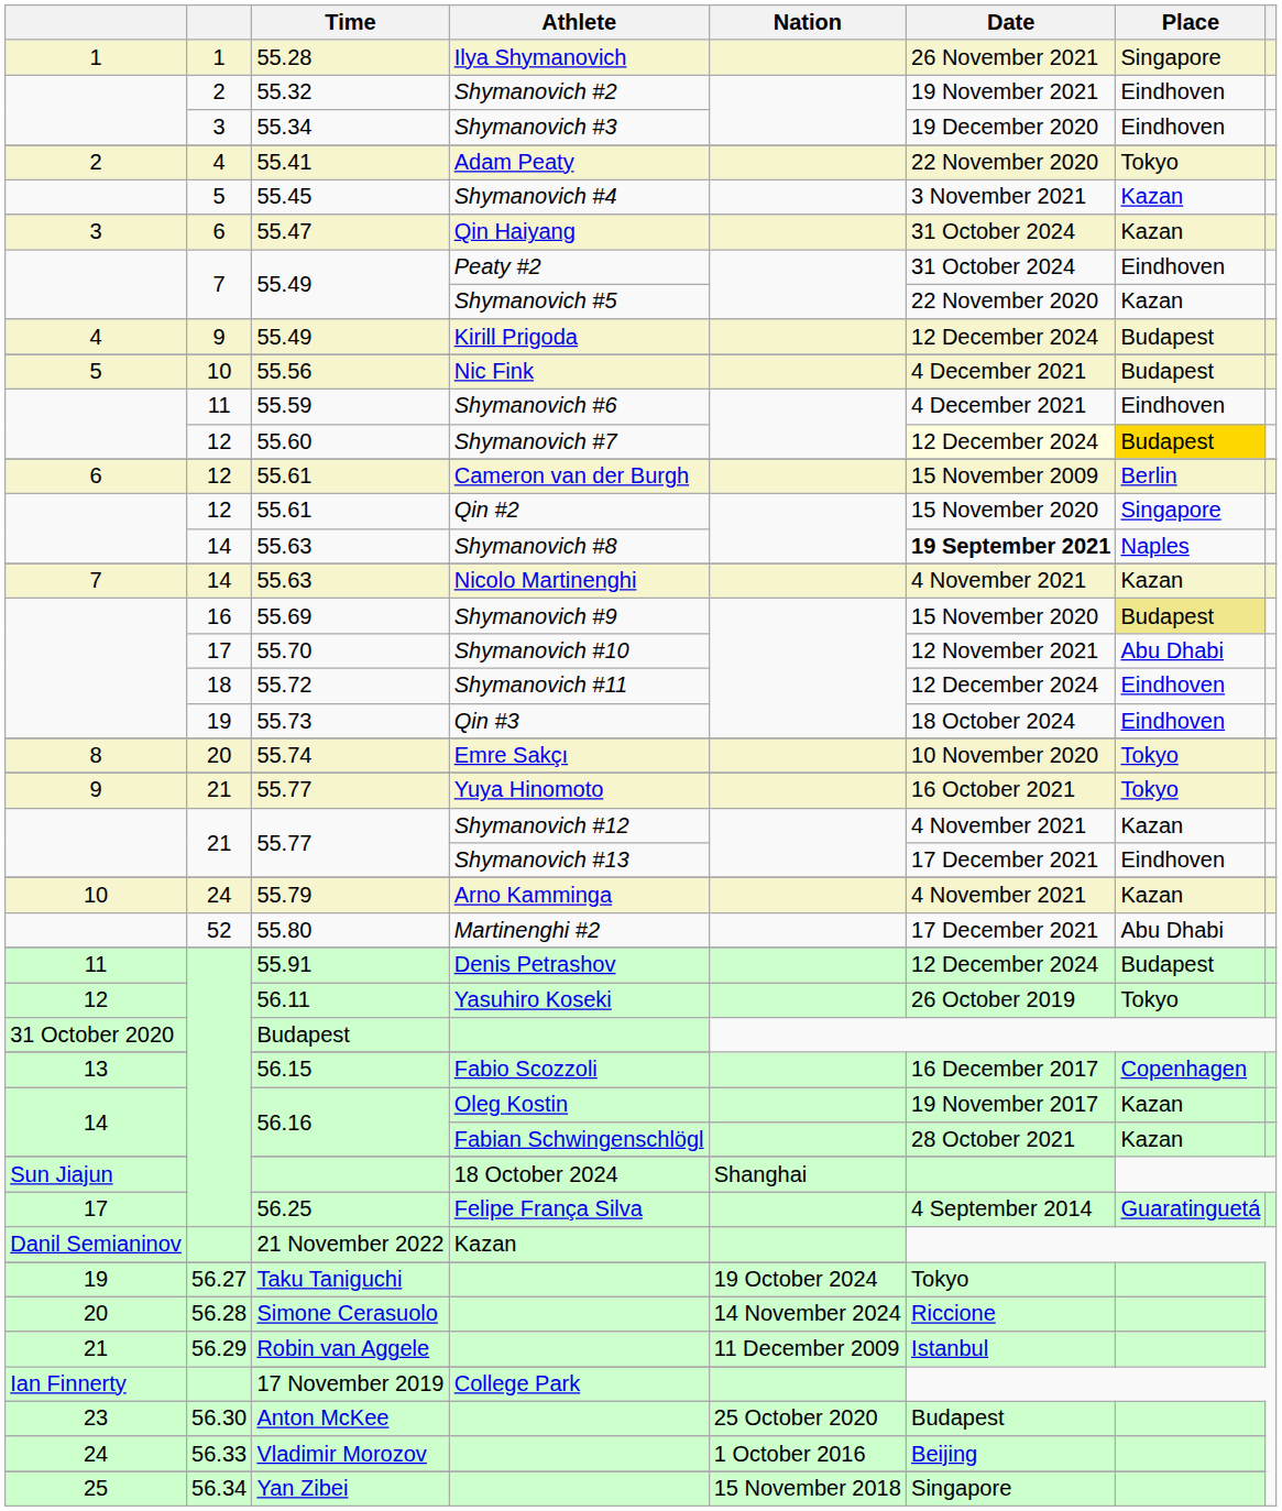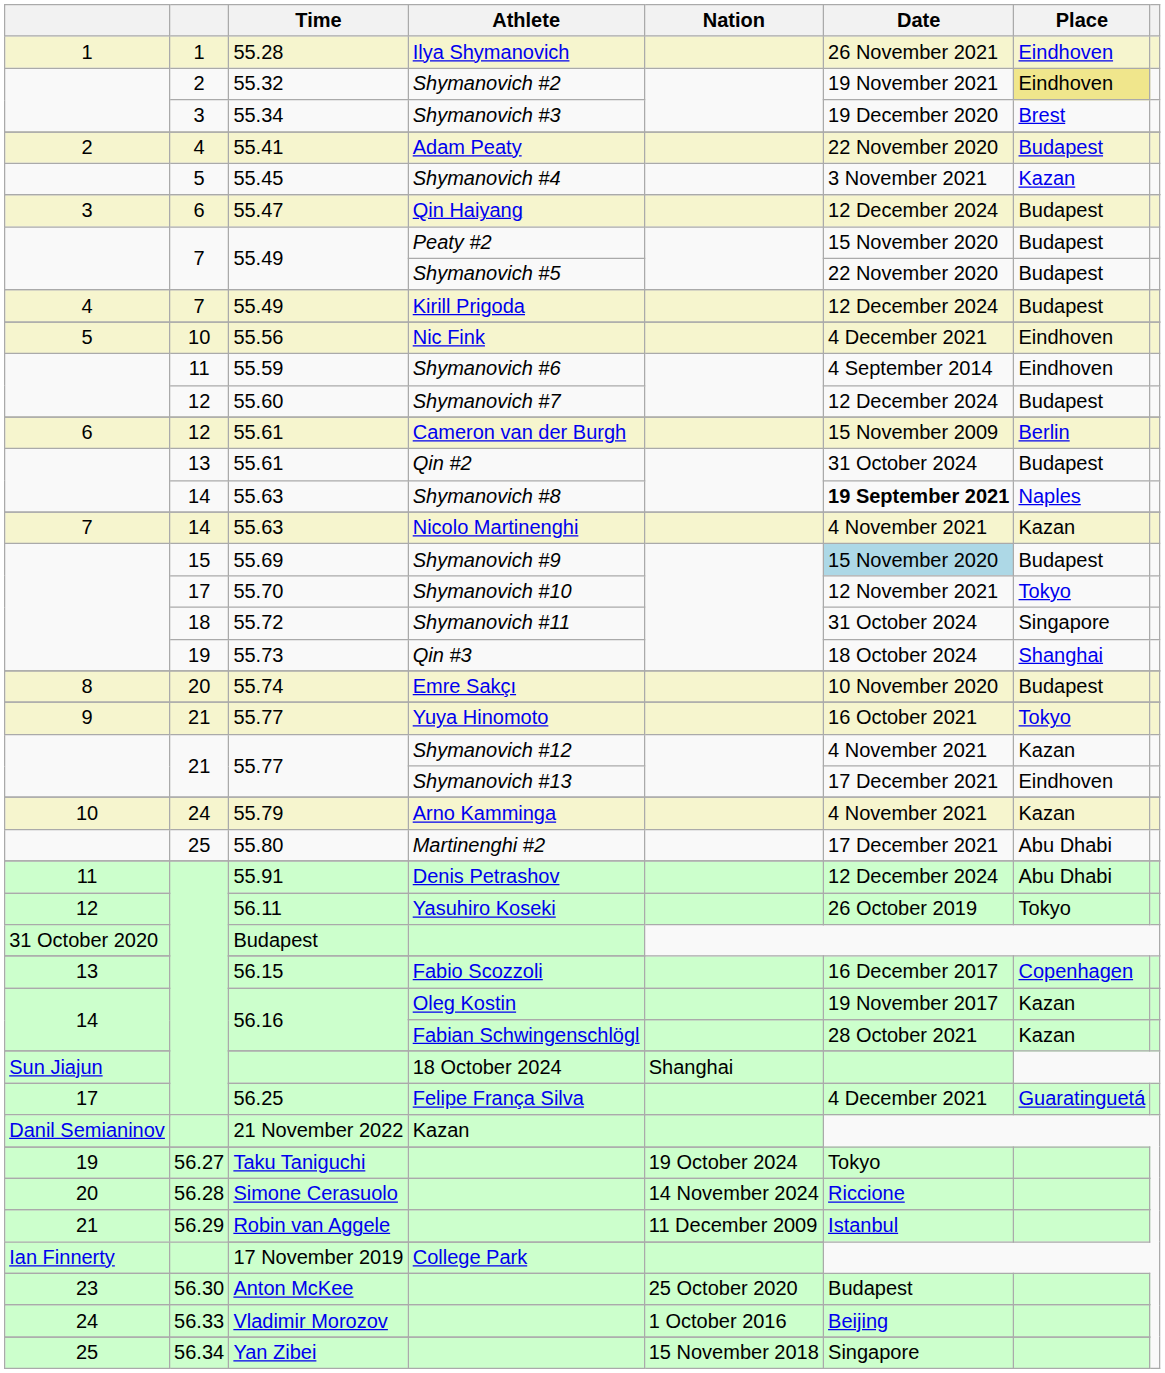Ilya Shymanovich | Place: Singapore -> Eindhoven
Shymanovich #2 | Place: no background -> khaki background
Shymanovich #3 | Place: Eindhoven -> Brest
Adam Peaty | Place: Tokyo -> Budapest
Qin Haiyang | Date: 31 October 2024 -> 12 December 2024
Qin Haiyang | Place: Kazan -> Budapest
Peaty #2 | Date: 31 October 2024 -> 15 November 2020
Peaty #2 | Place: Eindhoven -> Budapest
Shymanovich #5 | Place: Kazan -> Budapest
Kirill Prigoda | column 2: 9 -> 7
Nic Fink | Place: Budapest -> Eindhoven
Shymanovich #6 | Date: 4 December 2021 -> 4 September 2014
Shymanovich #7 | Date: lightyellow background -> no background
Shymanovich #7 | Place: gold background -> no background
Qin #2 | column 2: 12 -> 13
Qin #2 | Date: 15 November 2020 -> 31 October 2024
Qin #2 | Place: Singapore -> Budapest
Shymanovich #9 | column 2: 16 -> 15
Shymanovich #9 | Date: no background -> lightblue background
Shymanovich #9 | Place: khaki background -> no background
Shymanovich #10 | Place: Abu Dhabi -> Tokyo
Shymanovich #11 | Date: 12 December 2024 -> 31 October 2024
Shymanovich #11 | Place: Eindhoven -> Singapore
Qin #3 | Place: Eindhoven -> Shanghai
Emre Sakçı | Place: Tokyo -> Budapest
Martinenghi #2 | column 2: 52 -> 25
Denis Petrashov | Place: Budapest -> Abu Dhabi
Felipe França Silva | Date: 4 September 2014 -> 4 December 2021
